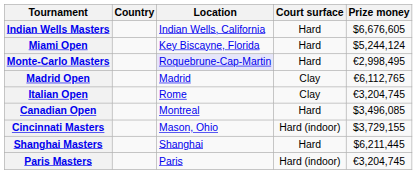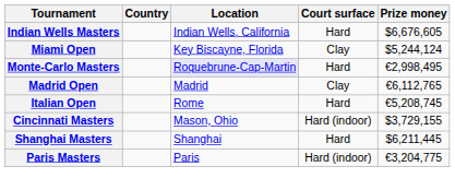Miami Open | Court surface: Hard -> Clay
Italian Open | Court surface: Clay -> Hard
Italian Open | Prize money: €3,204,745 -> €5,208,745
- row: Canadian Open | Montreal | Hard | $3,496,085
Paris Masters | Prize money: €3,204,745 -> €3,204,775
